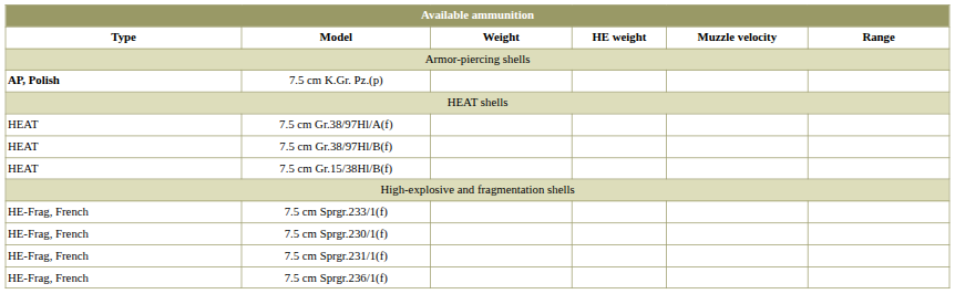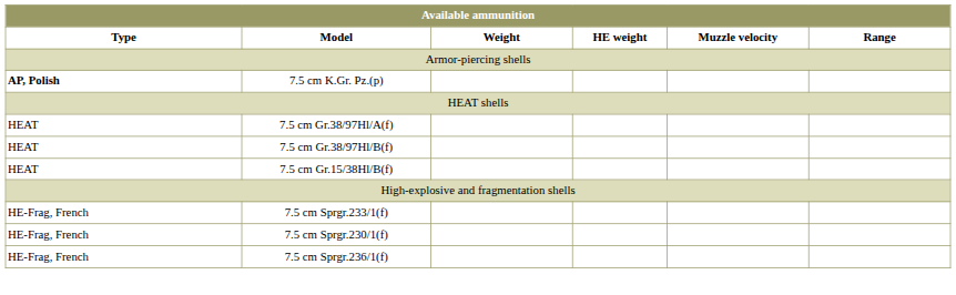- row: HE-Frag, French | 7.5 cm Sprgr.231/1(f)
